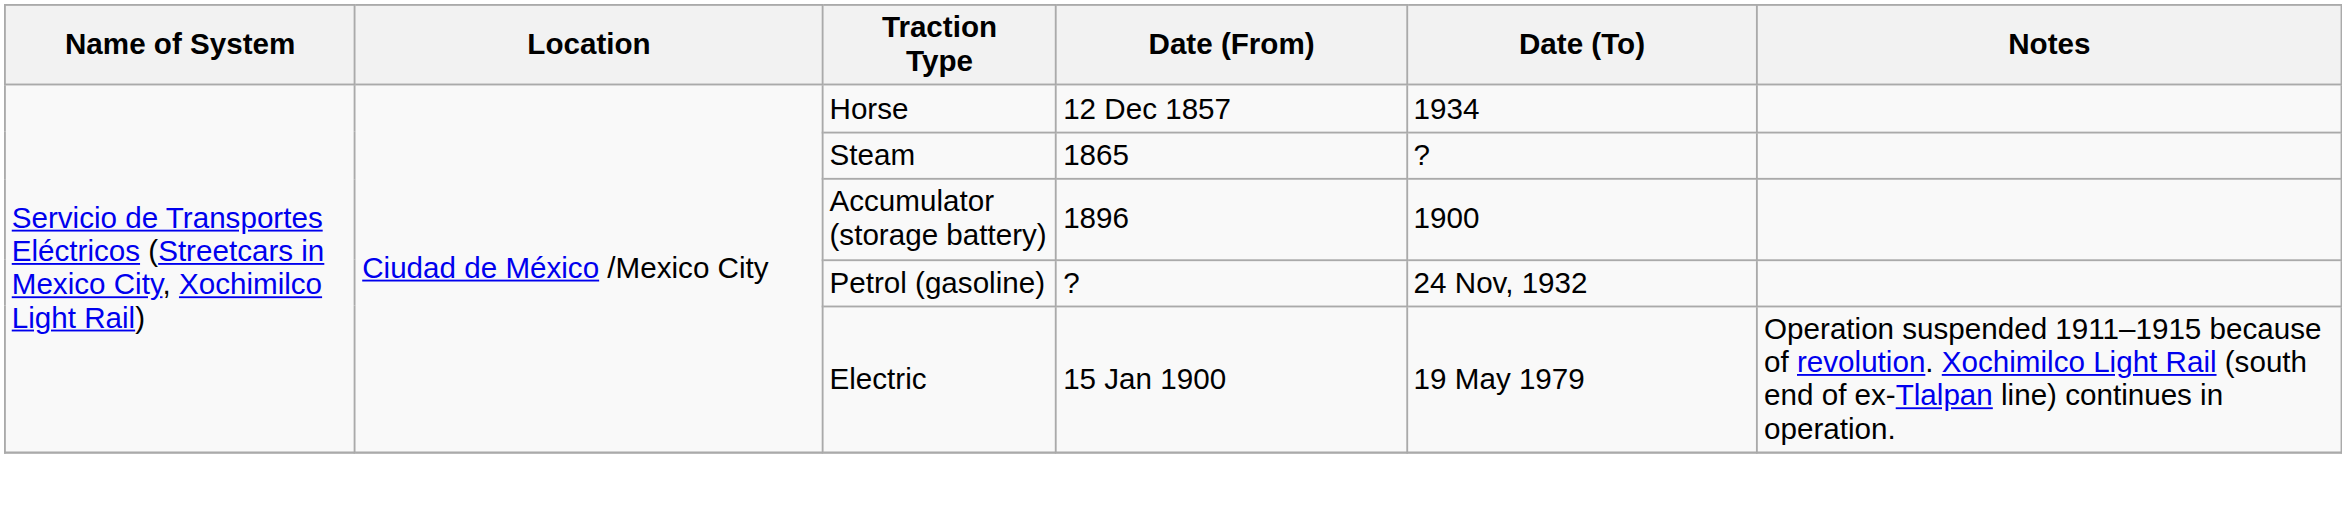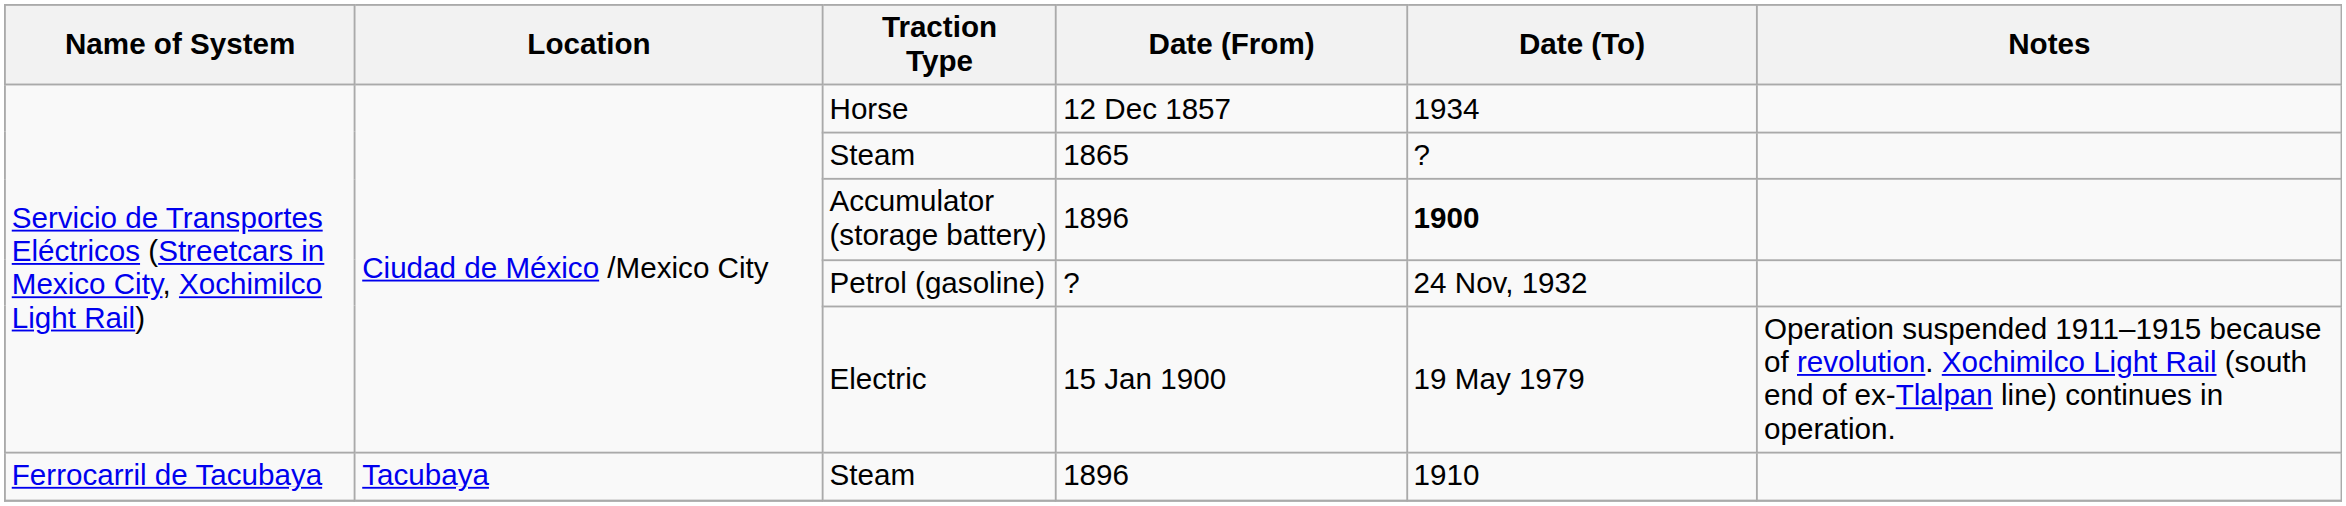Accumulator (storage battery) | Date (To): normal -> bold
+ row: Ferrocarril de Tacubaya | Tacubaya | Steam | 1896 | 1910
